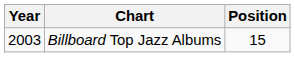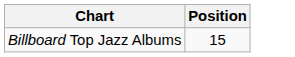- column: Year | 2003
